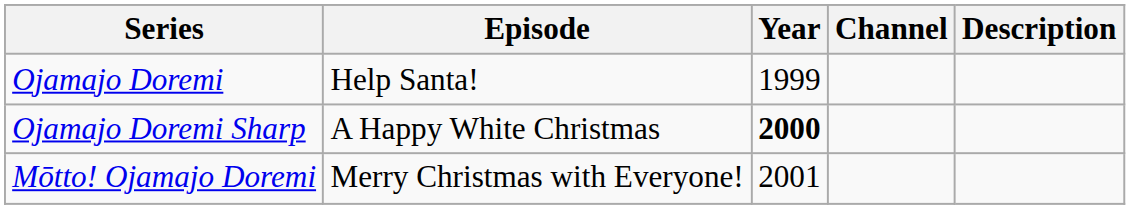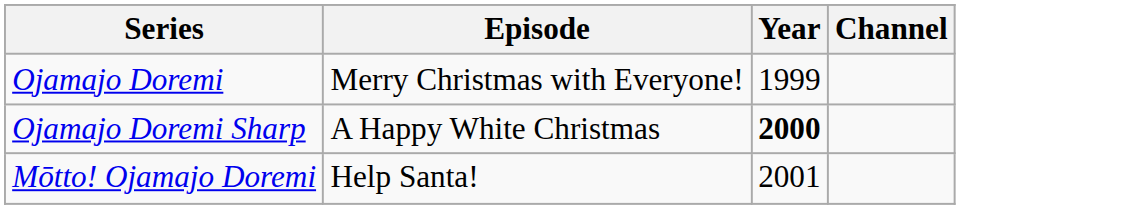- column: Description
Ojamajo Doremi | Episode: Help Santa! -> Merry Christmas with Everyone!
Mōtto! Ojamajo Doremi | Episode: Merry Christmas with Everyone! -> Help Santa!
